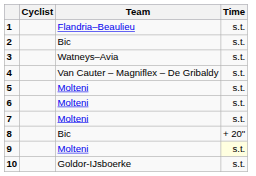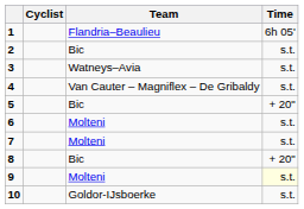1 | Time: s.t. -> 6h 05'
5 | Team: Molteni -> Bic
5 | Time: s.t. -> + 20"
